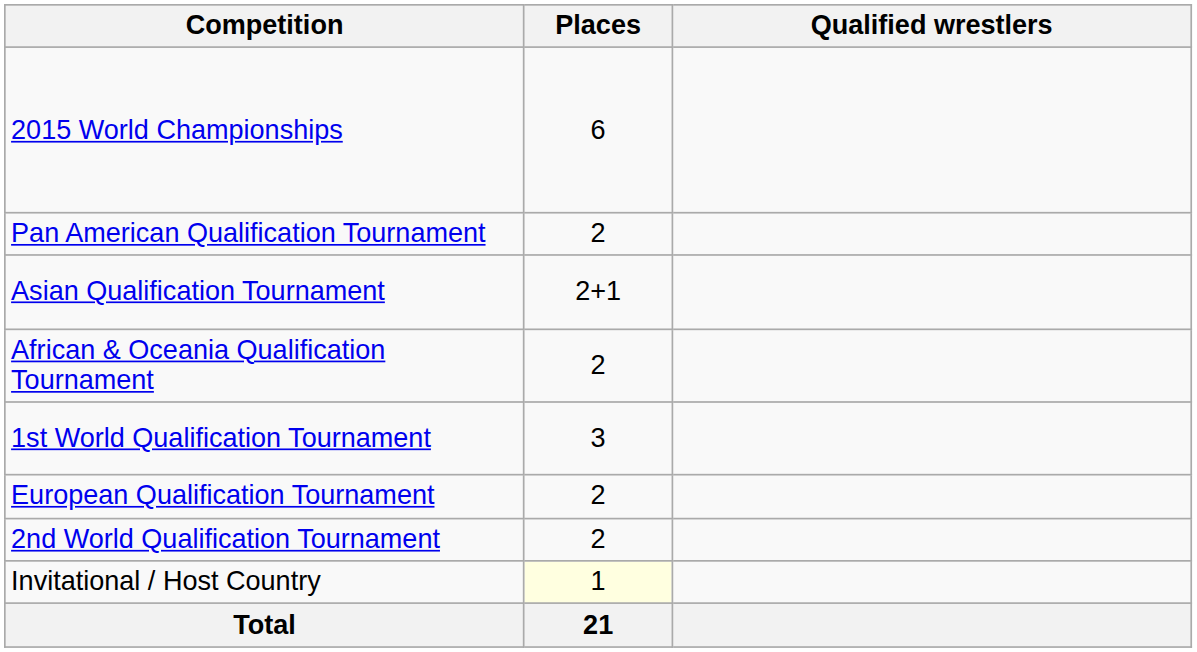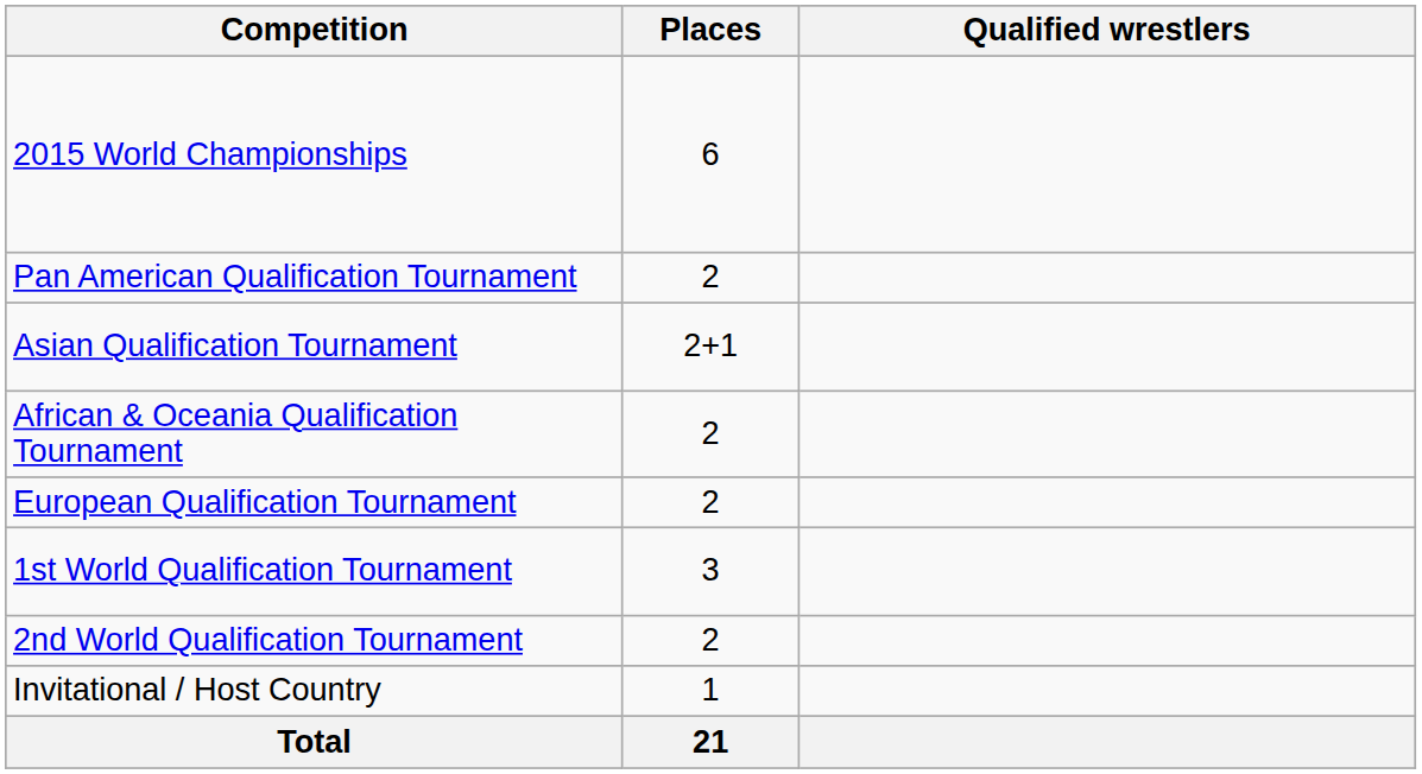rows swapped: European Qualification Tournament <-> 1st World Qualification Tournament
Invitational / Host Country | Places: lightyellow background -> no background
